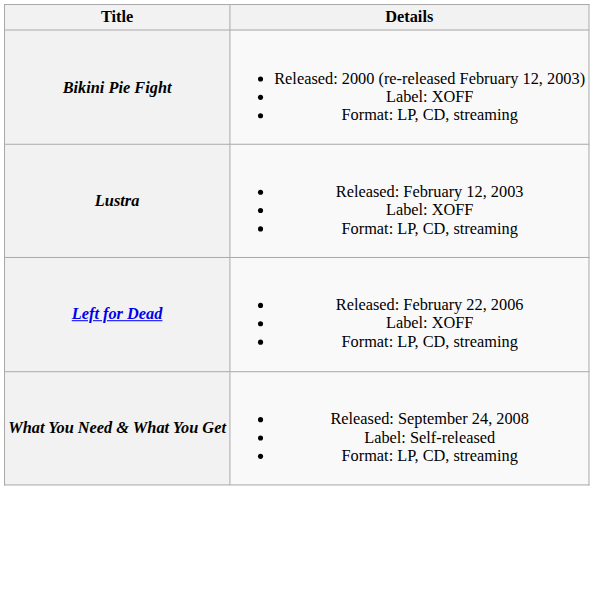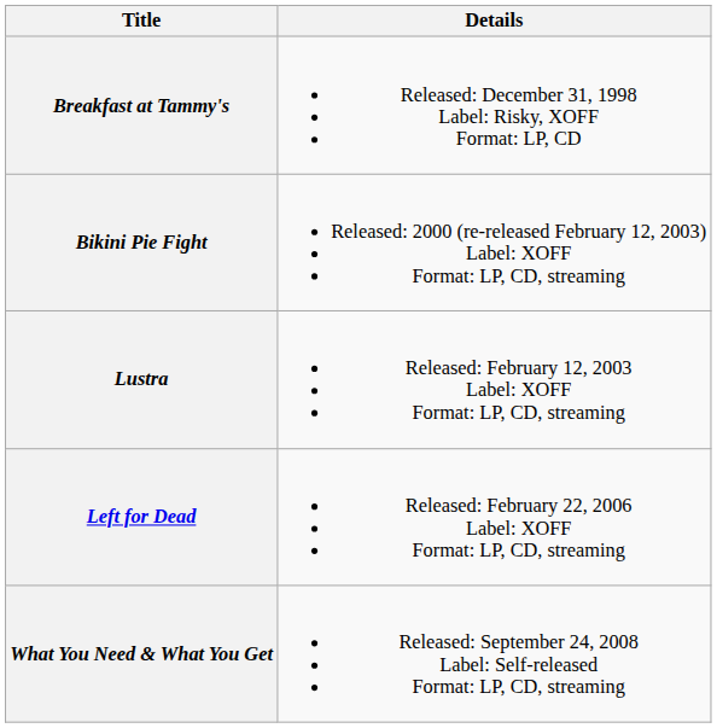+ row: Breakfast at Tammy's | Released: December 31, 1998 Label: Risky, XOFF Format: LP, CD
